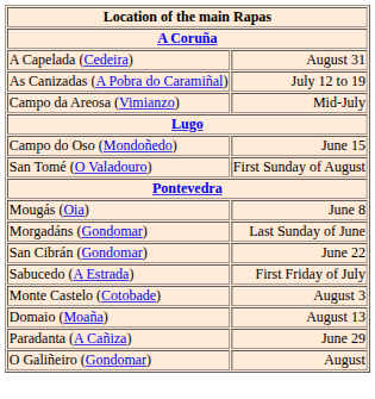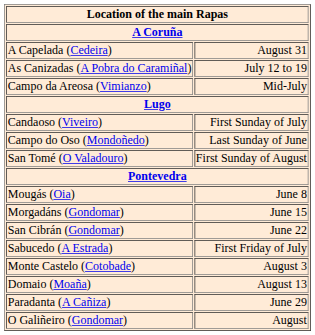+ row: Candaoso (Viveiro) | First Sunday of July
Campo do Oso (Mondoñedo) | column 2: June 15 -> Last Sunday of June
Morgadáns (Gondomar) | column 2: Last Sunday of June -> June 15
